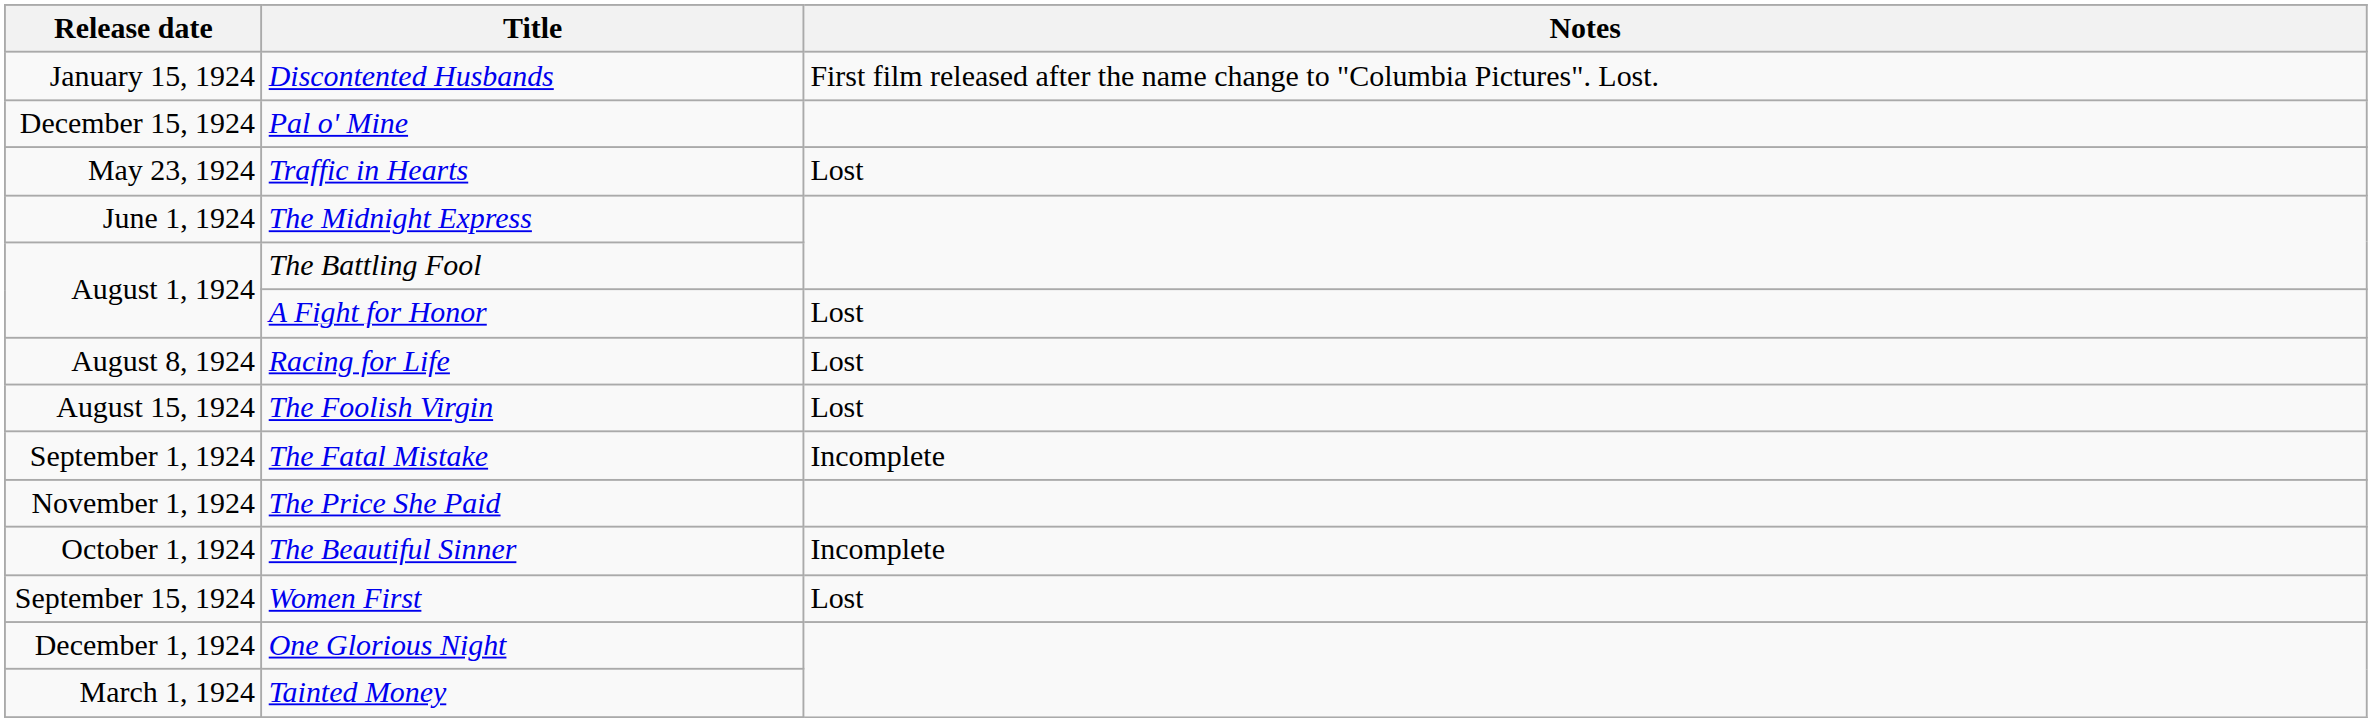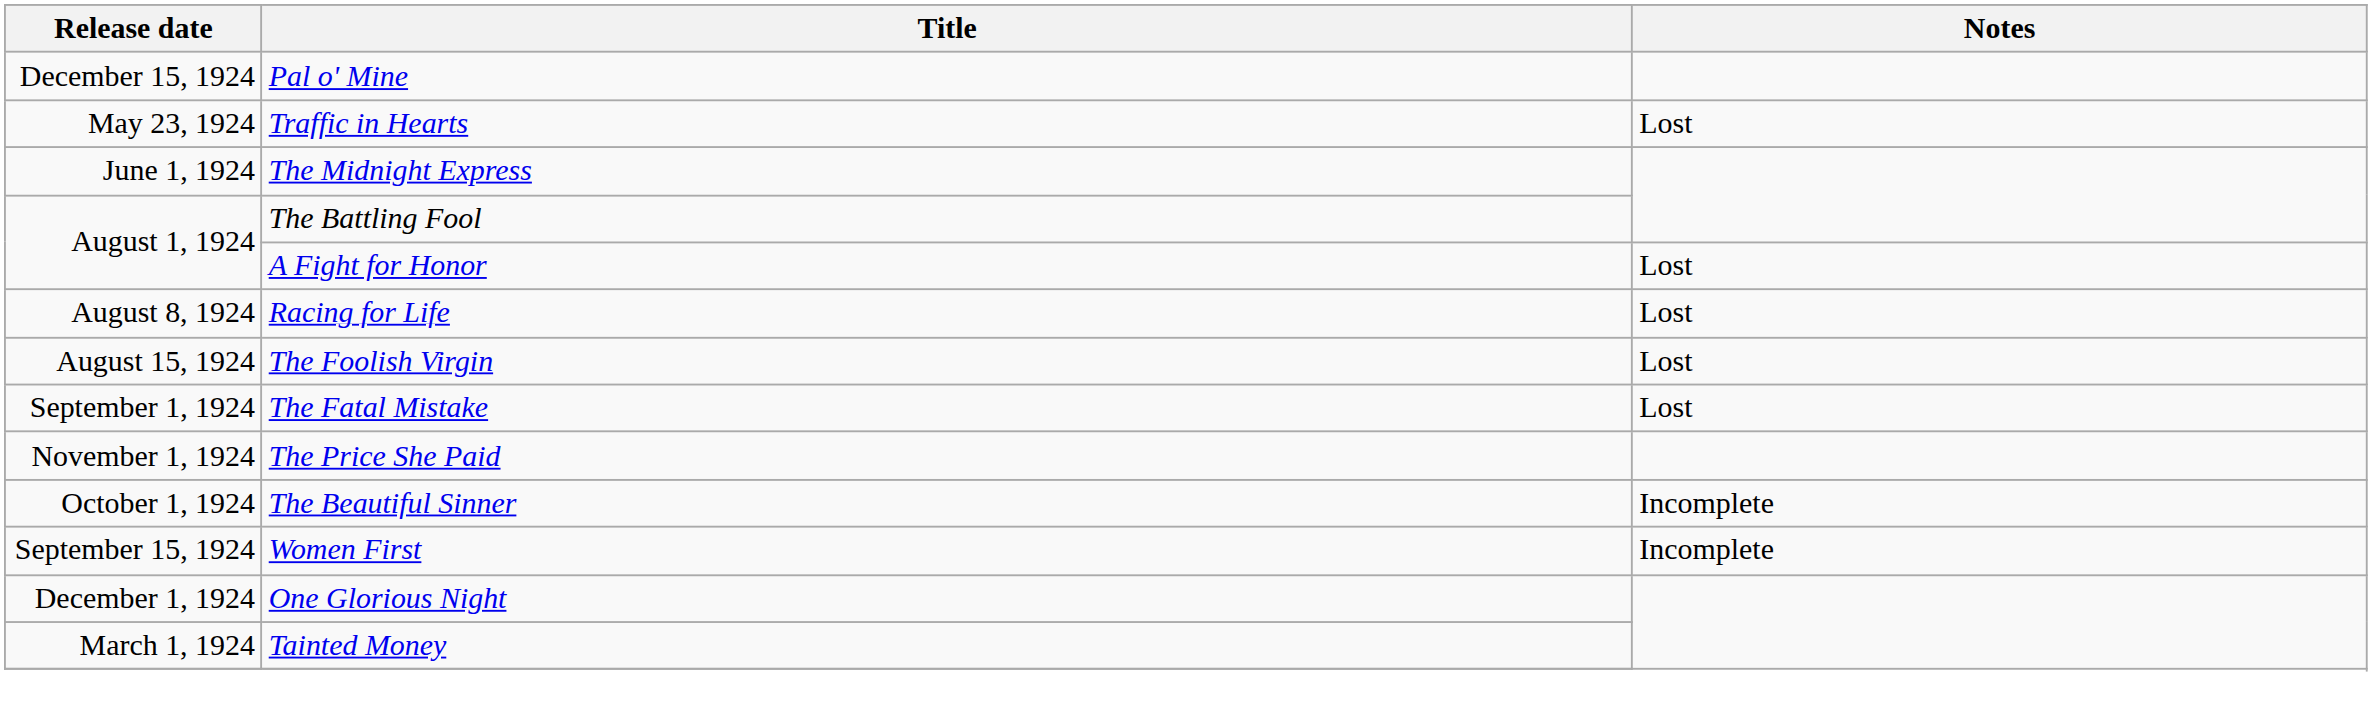- row: January 15, 1924 | Discontented Husbands | First film released after the name change to "Columbia Pictures". Lost.
The Fatal Mistake | Notes: Incomplete -> Lost
Women First | Notes: Lost -> Incomplete
